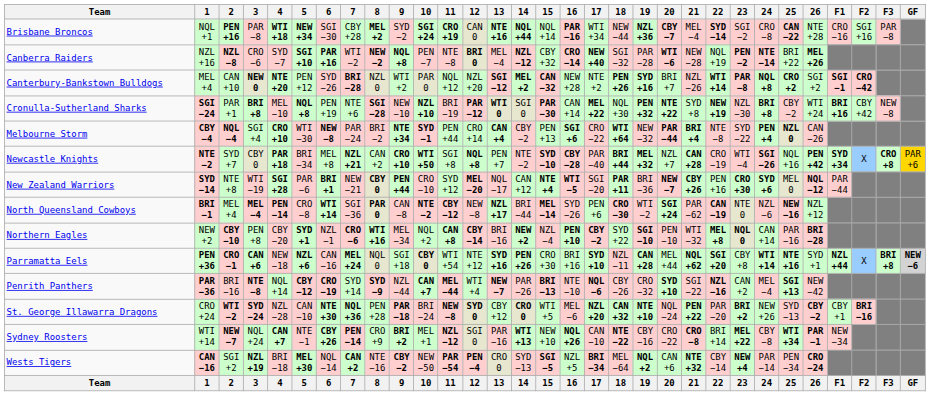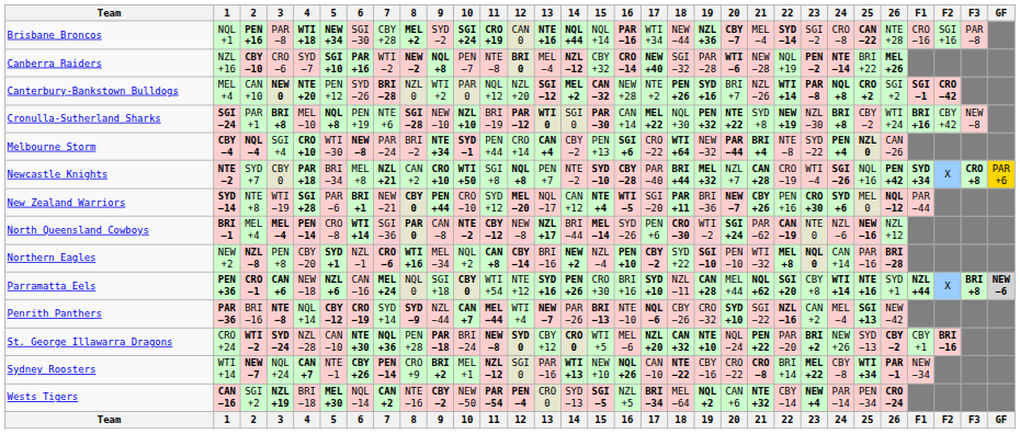Canberra Raiders | 2: NZL −8 -> CBY −10
Northern Eagles | 2: CBY −10 -> NZL −8
